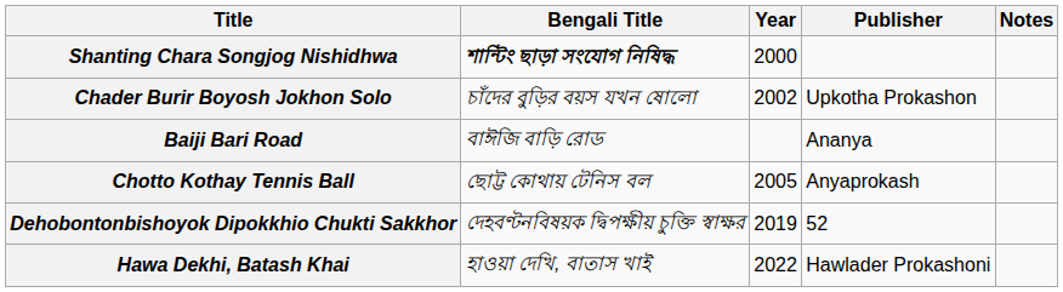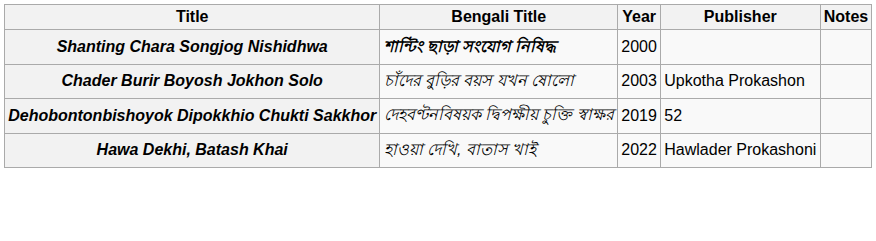Chader Burir Boyosh Jokhon Solo | Year: 2002 -> 2003
- row: Baiji Bari Road | বাঈজি বাড়ি রোড | Ananya
- row: Chotto Kothay Tennis Ball | ছোট্ট কোথায় টেনিস বল | 2005 | Anyaprokash
